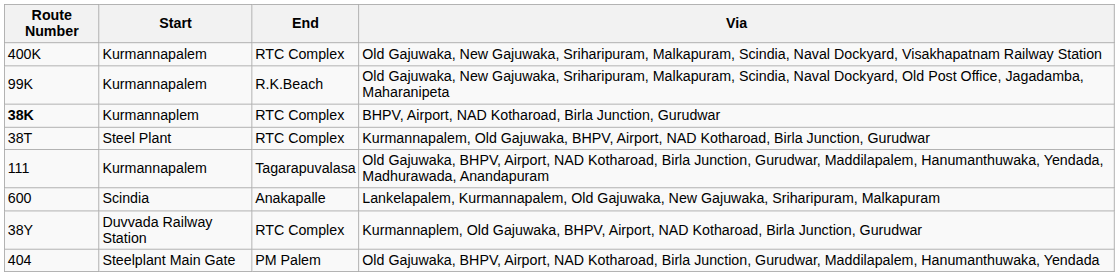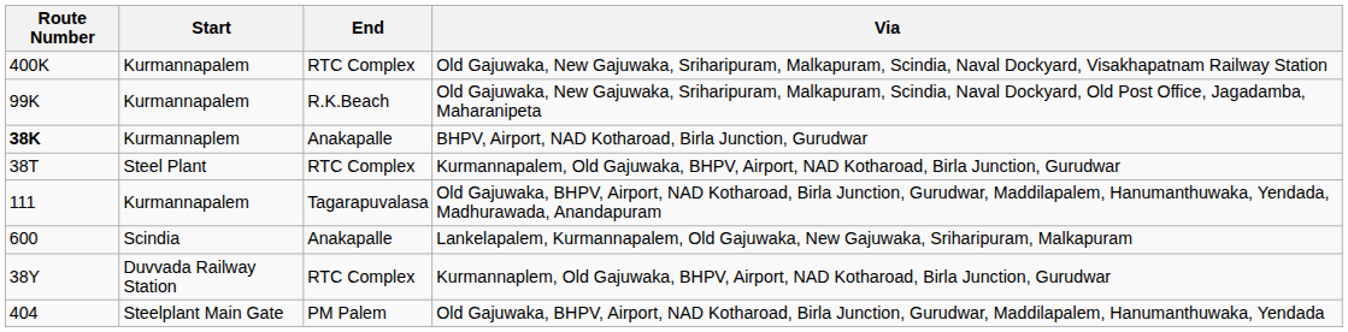BHPV, Airport, NAD Kotharoad, Birla Junction, Gurudwar | End: RTC Complex -> Anakapalle
